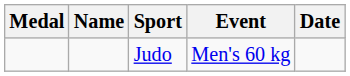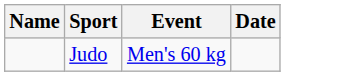- column: Medal
